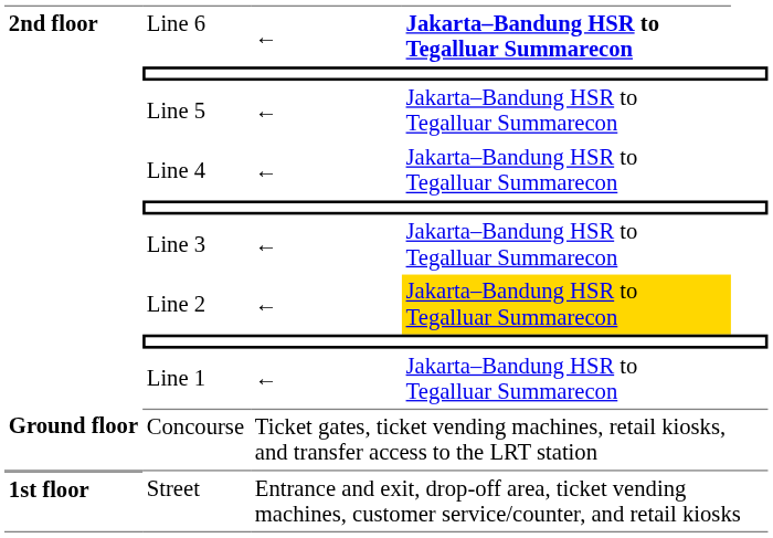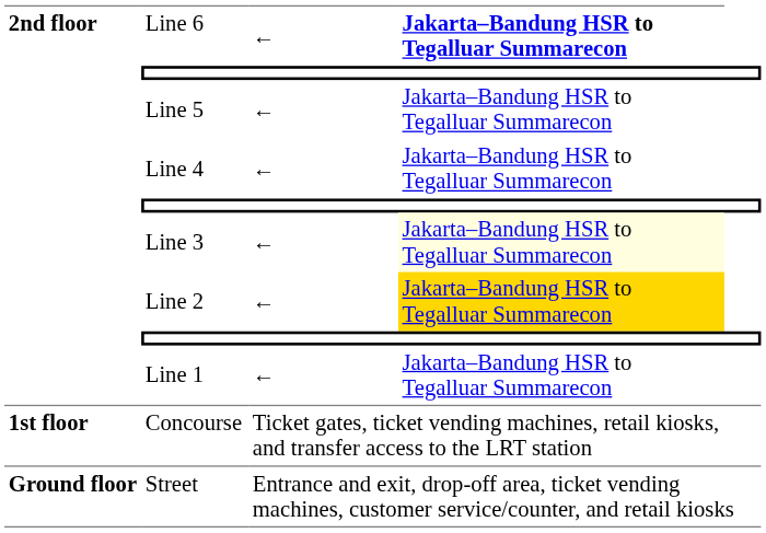Line 3 | column 4: no background -> lightyellow background
Concourse | column 1: Ground floor -> 1st floor
Street | column 1: 1st floor -> Ground floor
